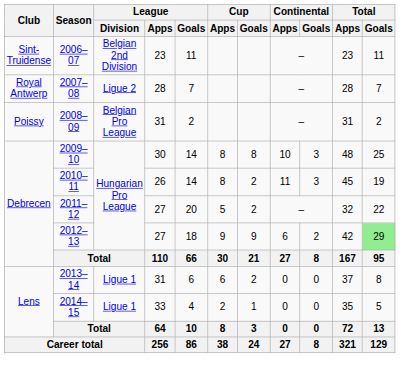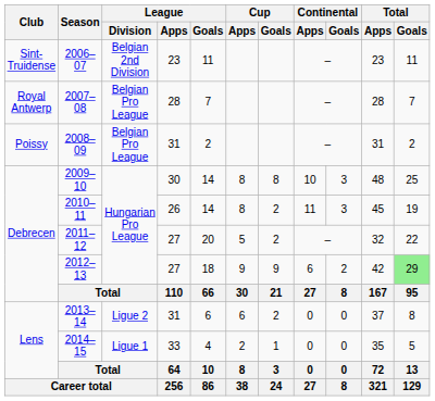2007–08 | League / Division: Ligue 2 -> Belgian Pro League
2013–14 | League / Division: Ligue 1 -> Ligue 2
